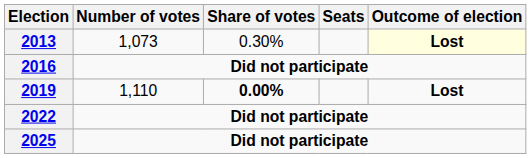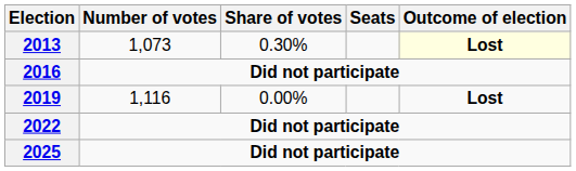2019 | Number of votes: 1,110 -> 1,116
2019 | Share of votes: bold -> normal
